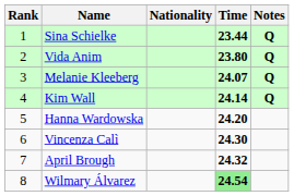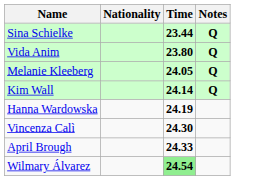- column: Rank | 1 | 2 | 3 | 4 | 5 | 6 | 7 | 8
Melanie Kleeberg | Time: 24.07 -> 24.05
Hanna Wardowska | Time: 24.20 -> 24.19
April Brough | Time: 24.32 -> 24.33
